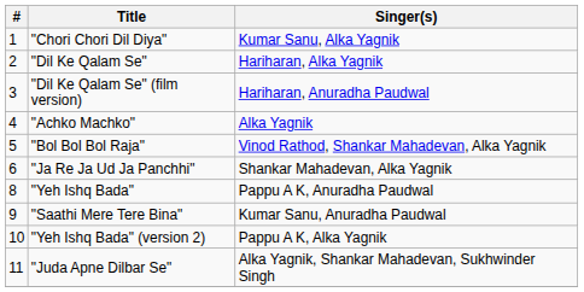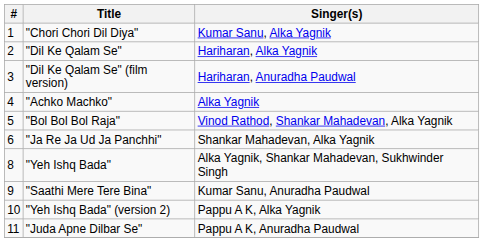"Yeh Ishq Bada" | Singer(s): Pappu A K, Anuradha Paudwal -> Alka Yagnik, Shankar Mahadevan, Sukhwinder Singh
"Juda Apne Dilbar Se" | Singer(s): Alka Yagnik, Shankar Mahadevan, Sukhwinder Singh -> Pappu A K, Anuradha Paudwal
